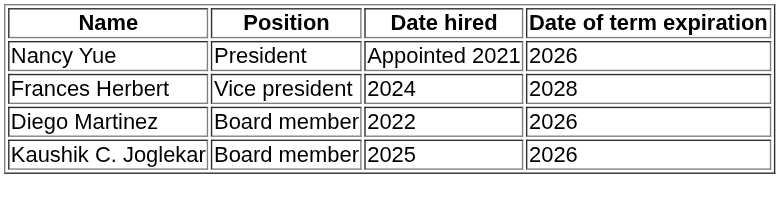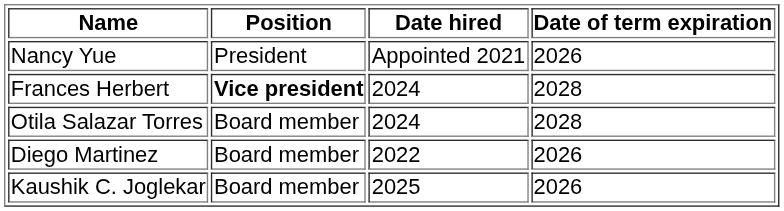Frances Herbert | Position: normal -> bold
+ row: Otila Salazar Torres | Board member | 2024 | 2028
